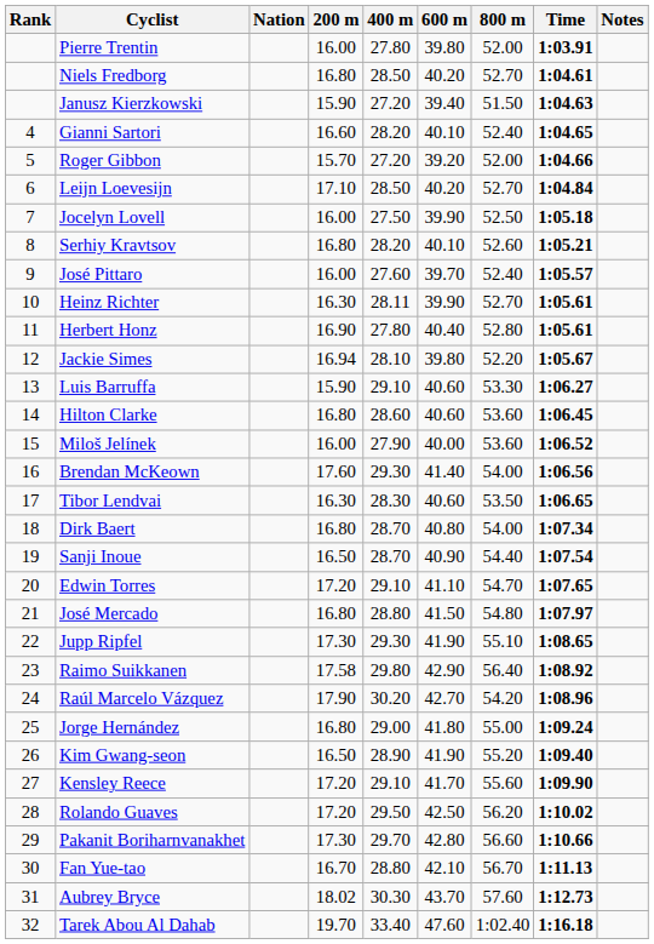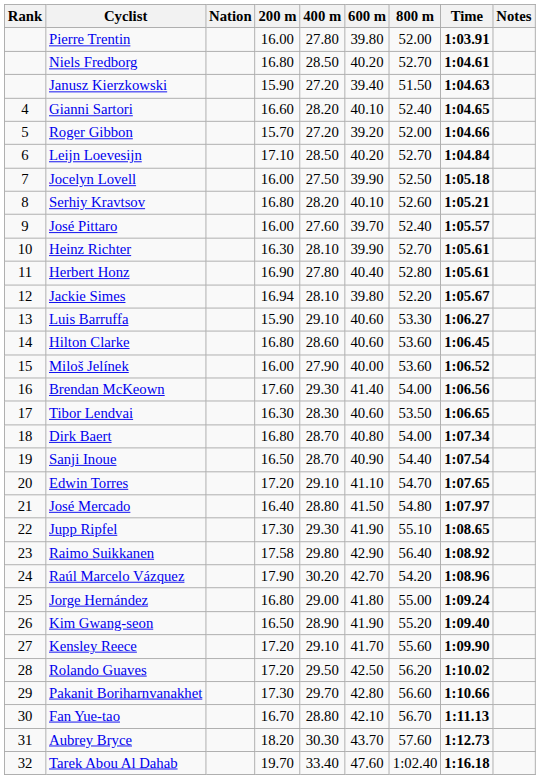Heinz Richter | 400 m: 28.11 -> 28.10
José Mercado | 200 m: 16.80 -> 16.40
Aubrey Bryce | 200 m: 18.02 -> 18.20
